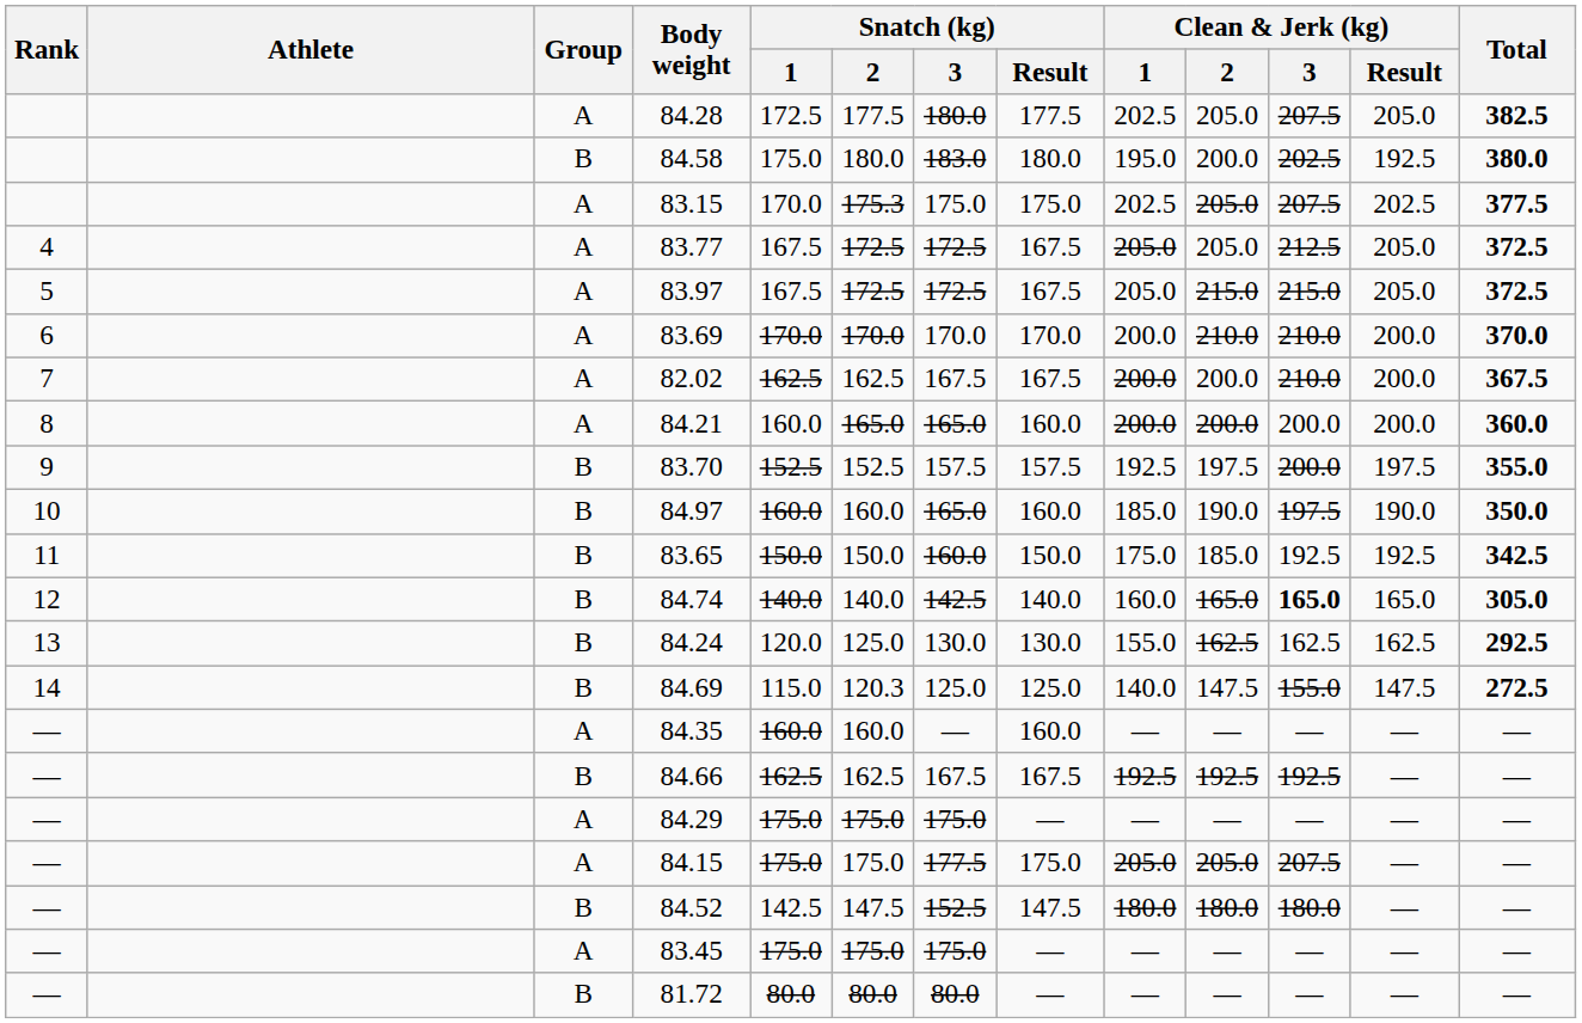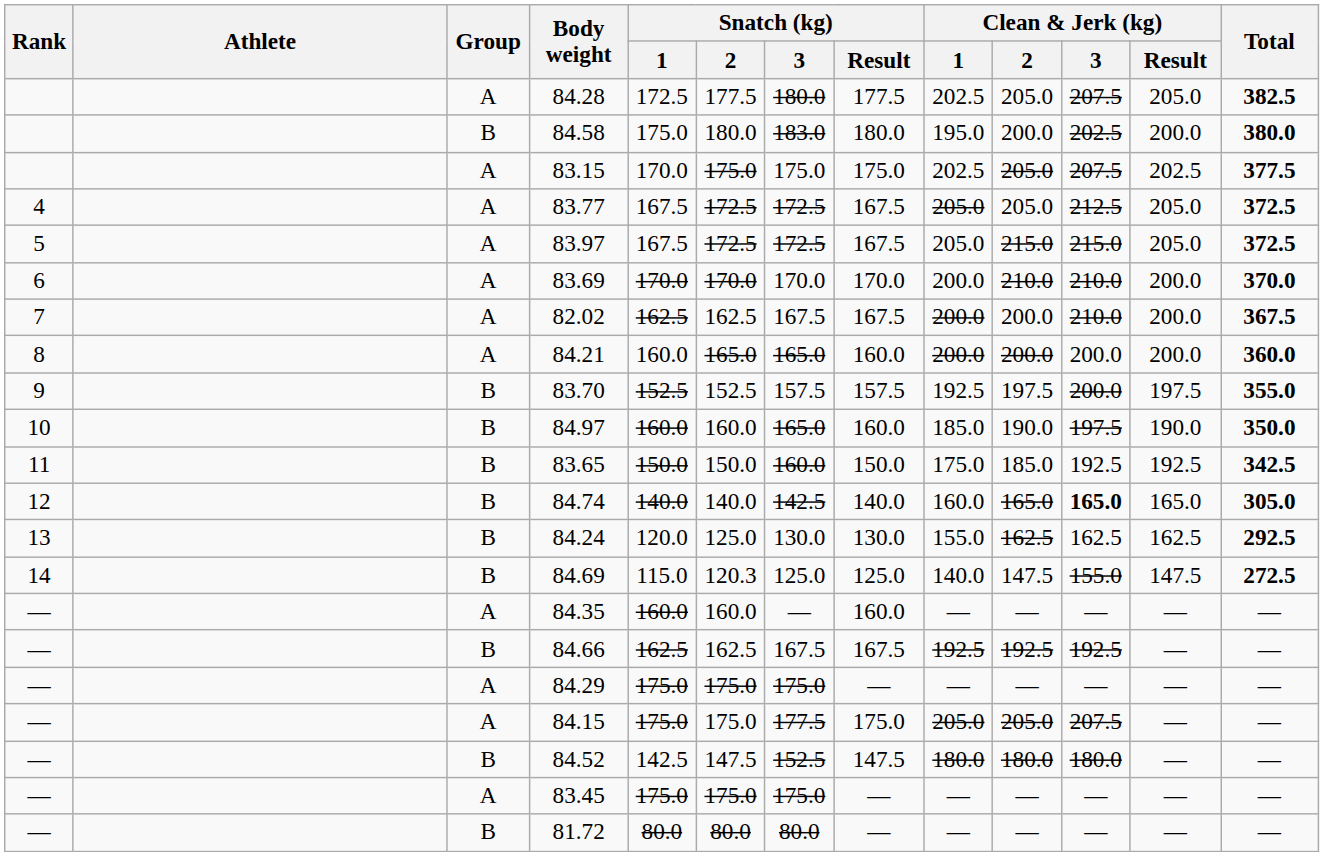84.58 | Clean & Jerk (kg) / Result: 192.5 -> 200.0
83.15 | Snatch (kg) / 2: 175.3 -> 175.0
